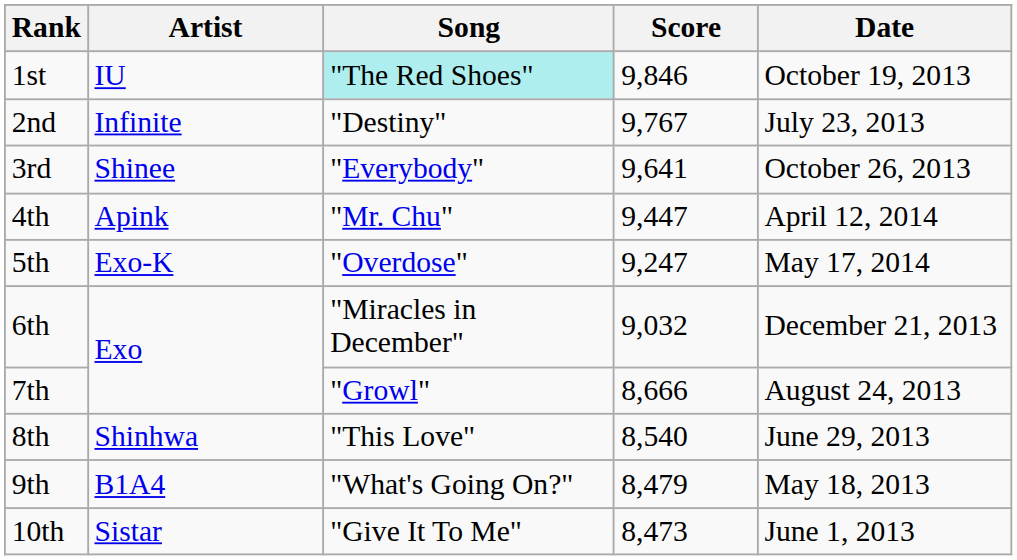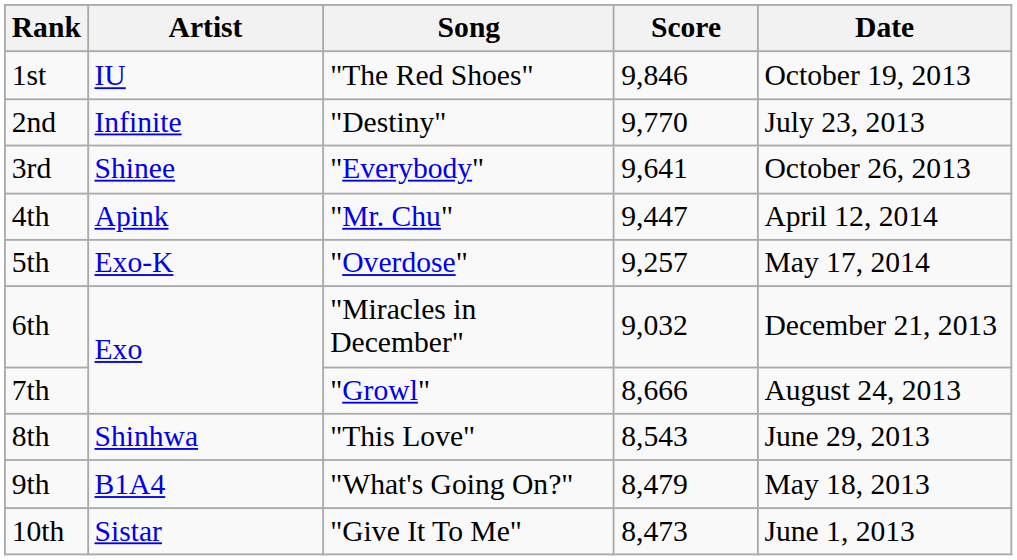1st | Song: paleturquoise background -> no background
2nd | Score: 9,767 -> 9,770
5th | Score: 9,247 -> 9,257
8th | Score: 8,540 -> 8,543
